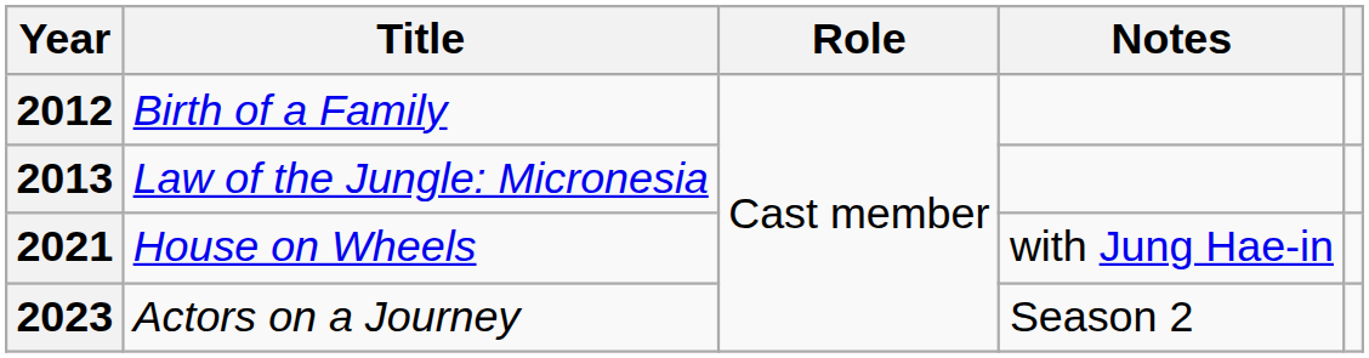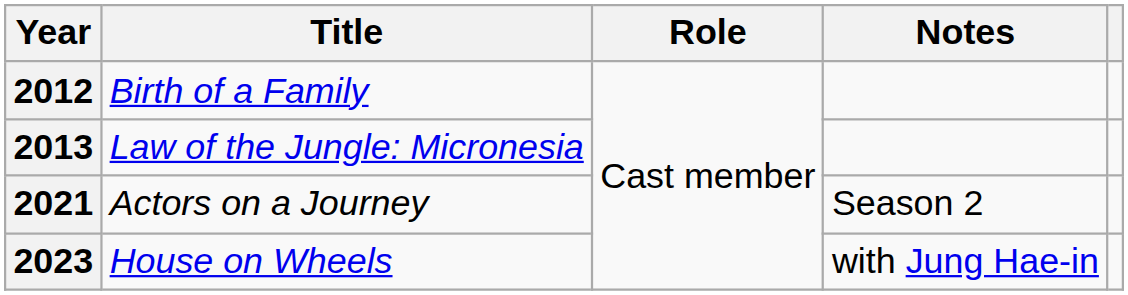2021 | Title: House on Wheels -> Actors on a Journey
2021 | Notes: with Jung Hae-in -> Season 2
2023 | Title: Actors on a Journey -> House on Wheels
2023 | Notes: Season 2 -> with Jung Hae-in
